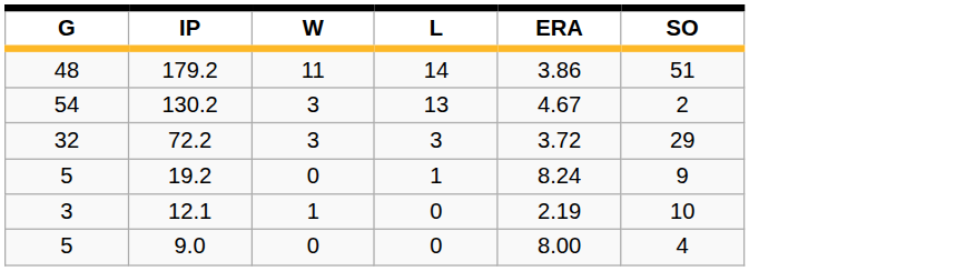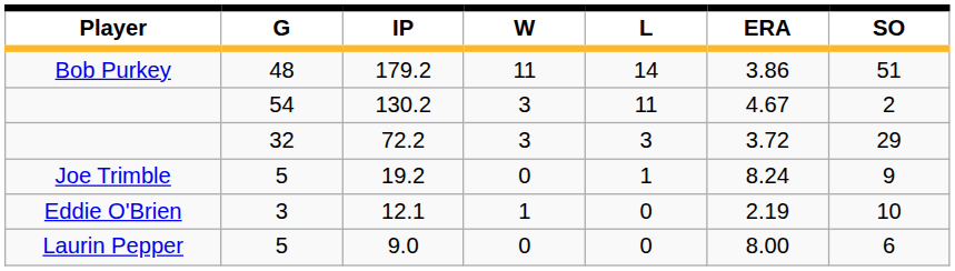+ column: Player | Bob Purkey | Joe Trimble | Eddie O'Brien | Laurin Pepper
130.2 | L: 13 -> 11
9.0 | SO: 4 -> 6
